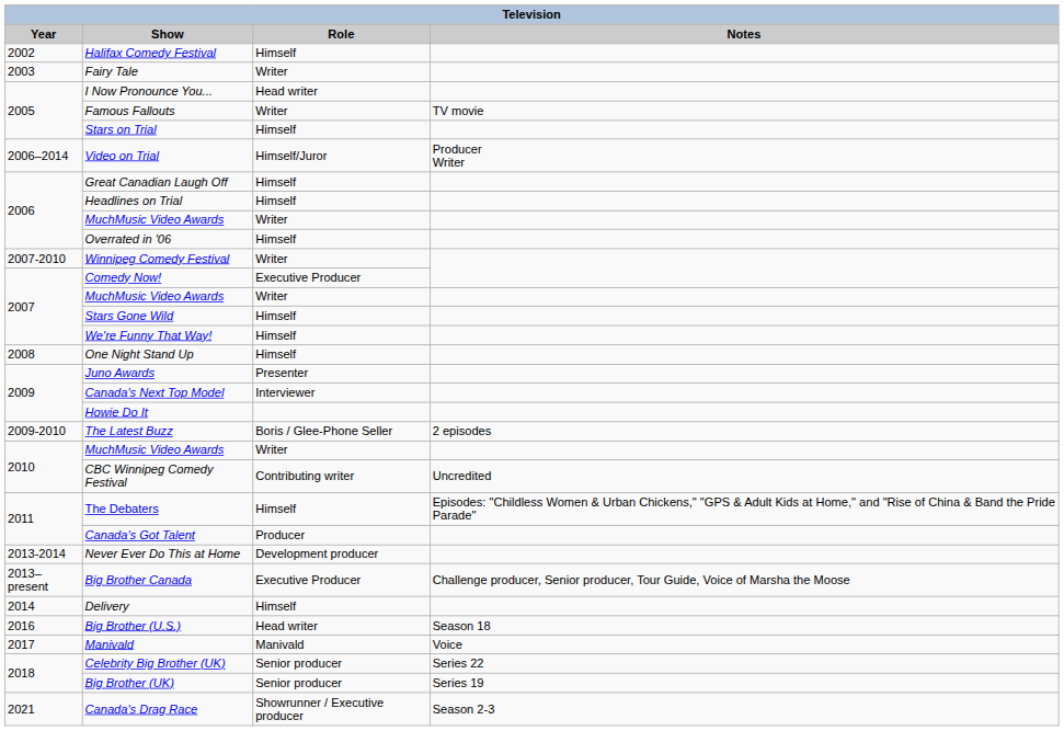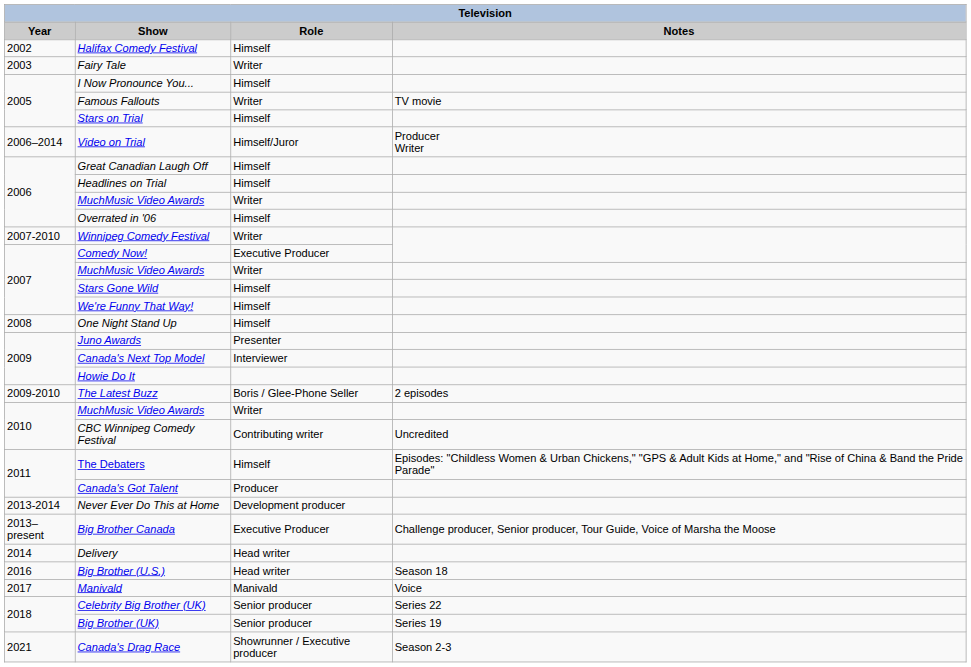I Now Pronounce You... | Role: Head writer -> Himself
Delivery | Role: Himself -> Head writer
